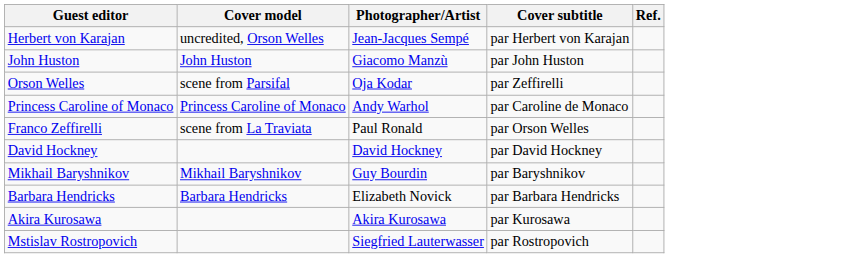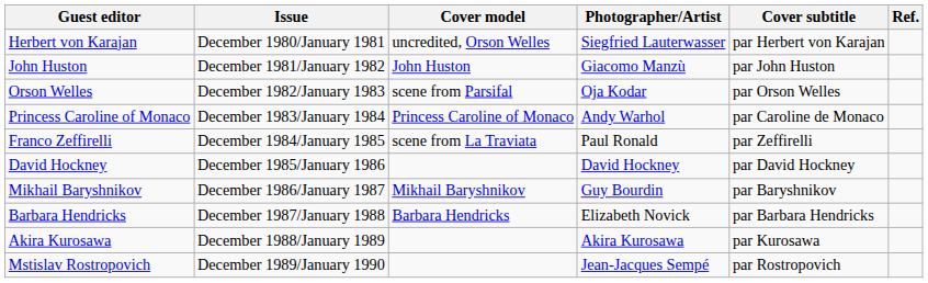+ column: Issue | December 1980/January 1981 | December 1981/January 1982 | December 1982/January 1983 | December 1983/January 1984 | December 1984/January 1985 | December 1985/January 1986 | December 1986/January 1987 | December 1987/January 1988 | December 1988/January 1989 | December 1989/January 1990
Herbert von Karajan | Photographer/Artist: Jean-Jacques Sempé -> Siegfried Lauterwasser
Orson Welles | Cover subtitle: par Zeffirelli -> par Orson Welles
Franco Zeffirelli | Cover subtitle: par Orson Welles -> par Zeffirelli
Mstislav Rostropovich | Photographer/Artist: Siegfried Lauterwasser -> Jean-Jacques Sempé
